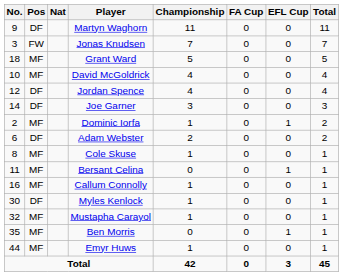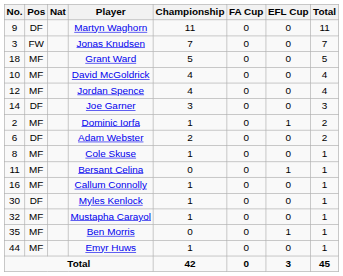Jordan Spence | Pos: DF -> MF
